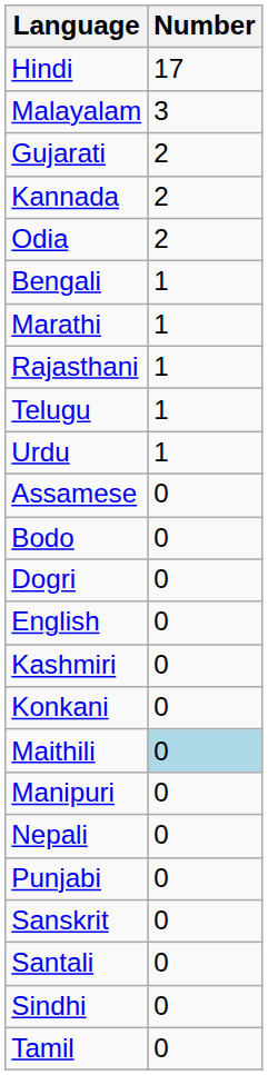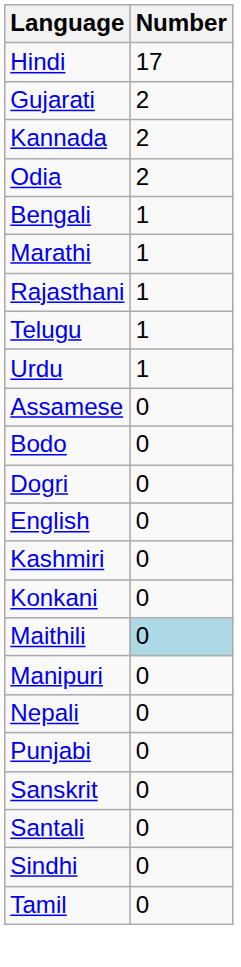- row: Malayalam | 3
